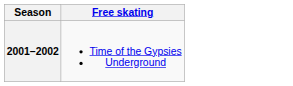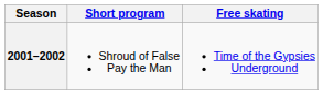+ column: Short program | Shroud of False Pay the Man
